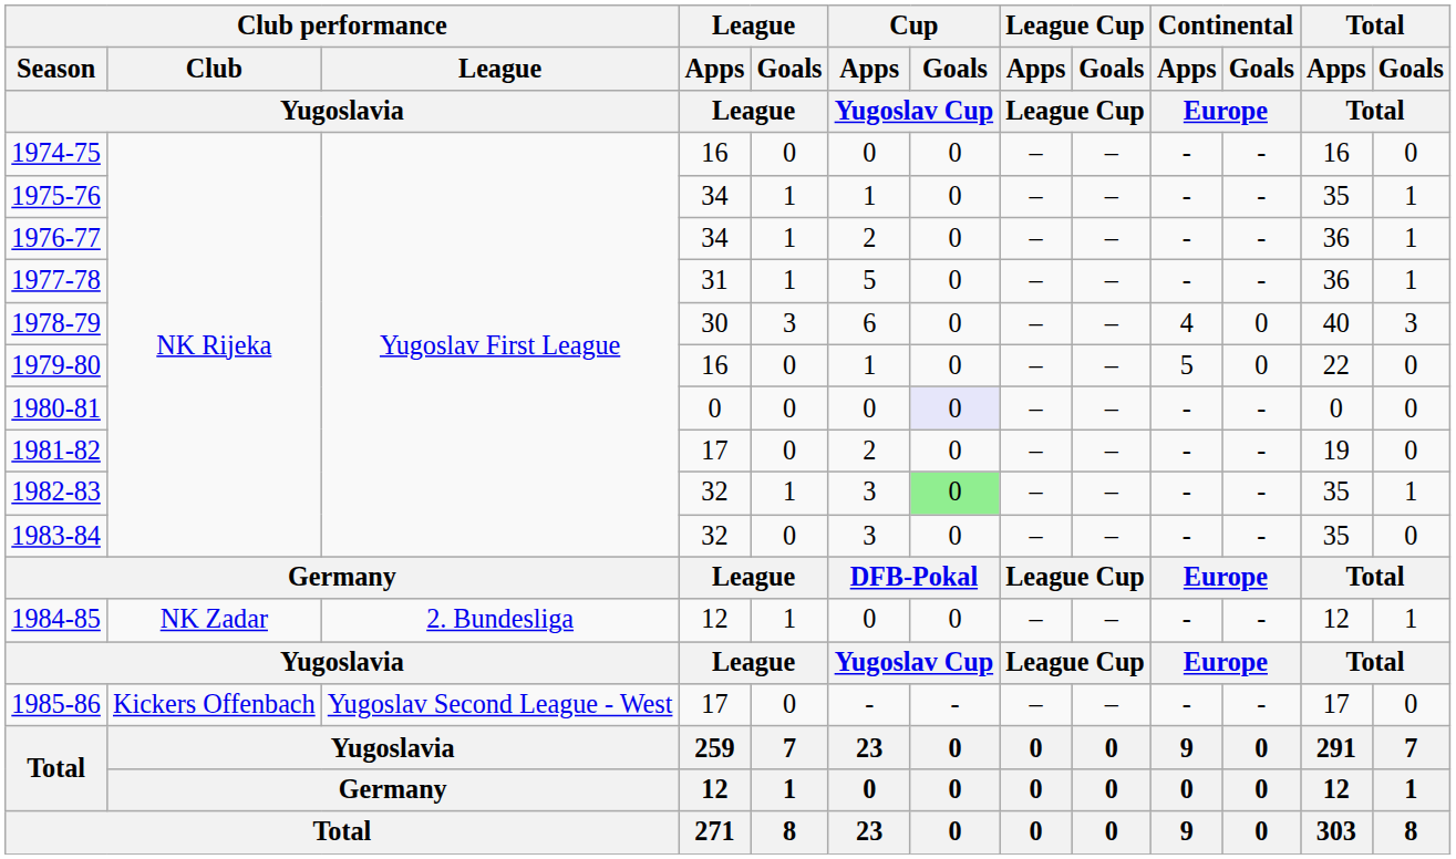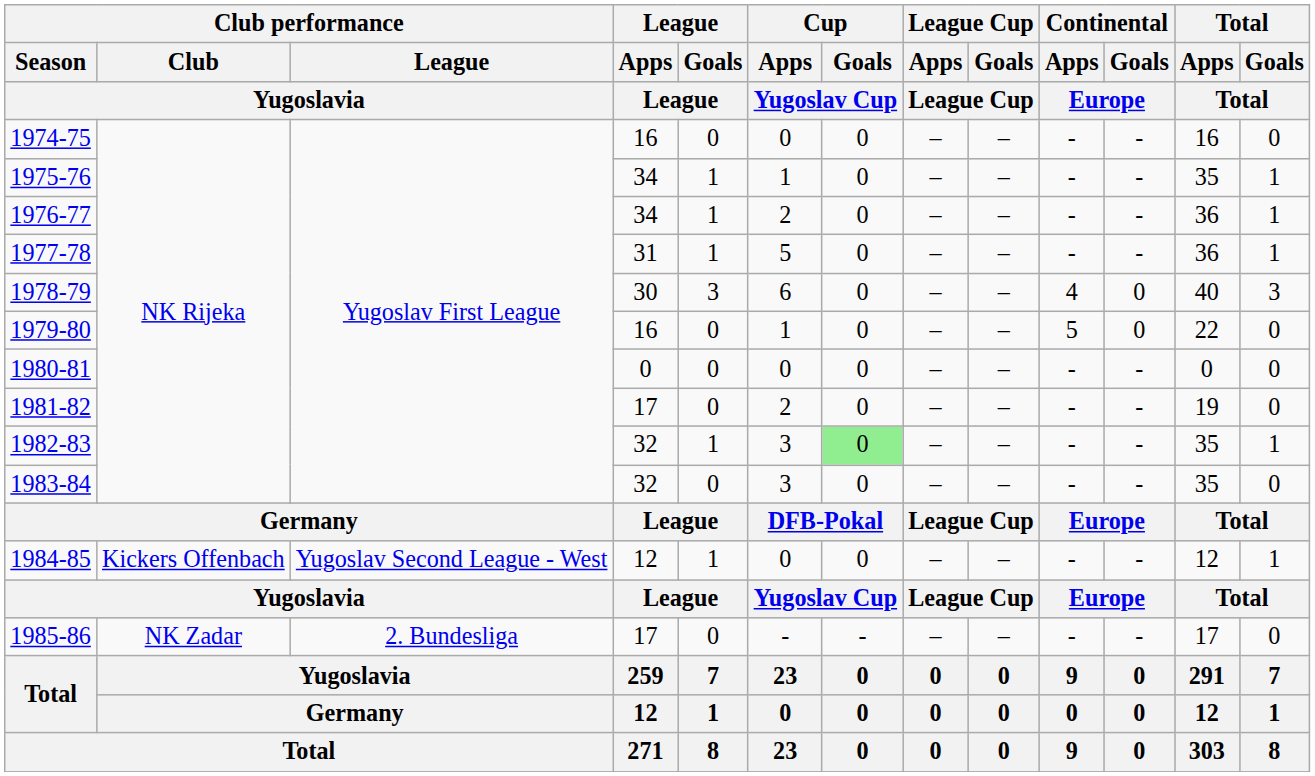1980-81 | Cup / Goals / Yugoslav Cup: lavender background -> no background
1984-85 | Club performance / Club / Yugoslavia: NK Zadar -> Kickers Offenbach
1984-85 | Club performance / League / Yugoslavia: 2. Bundesliga -> Yugoslav Second League - West
1985-86 | Club performance / Club / Yugoslavia: Kickers Offenbach -> NK Zadar
1985-86 | Club performance / League / Yugoslavia: Yugoslav Second League - West -> 2. Bundesliga
